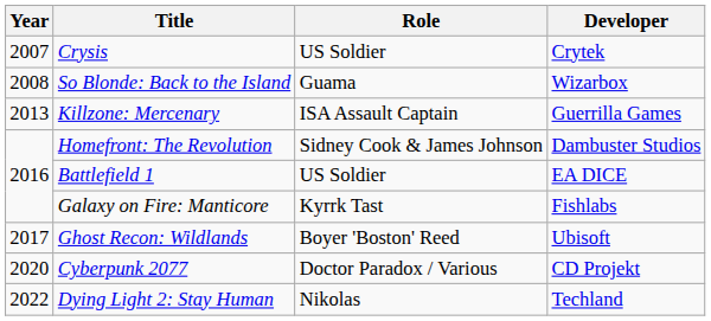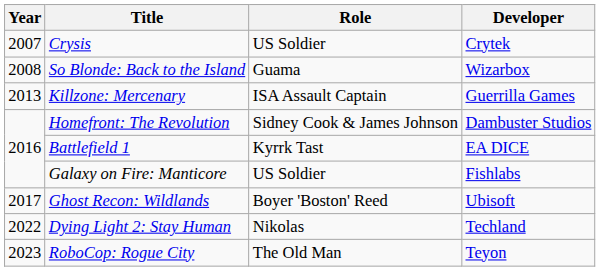Battlefield 1 | Role: US Soldier -> Kyrrk Tast
Galaxy on Fire: Manticore | Role: Kyrrk Tast -> US Soldier
- row: 2020 | Cyberpunk 2077 | Doctor Paradox / Various | CD Projekt
+ row: 2023 | RoboCop: Rogue City | The Old Man | Teyon
